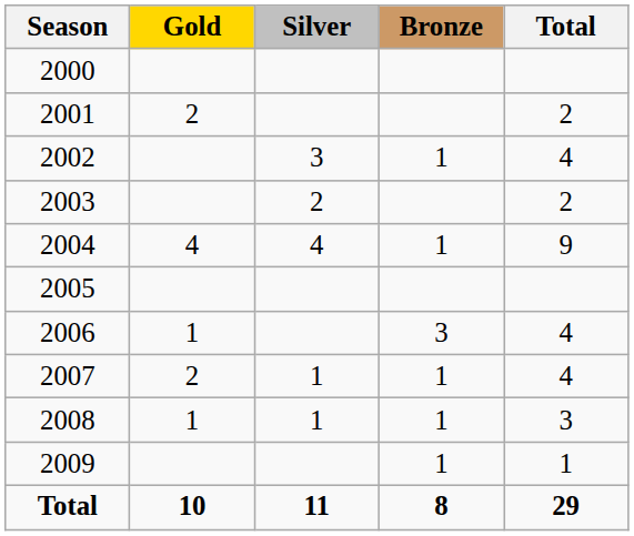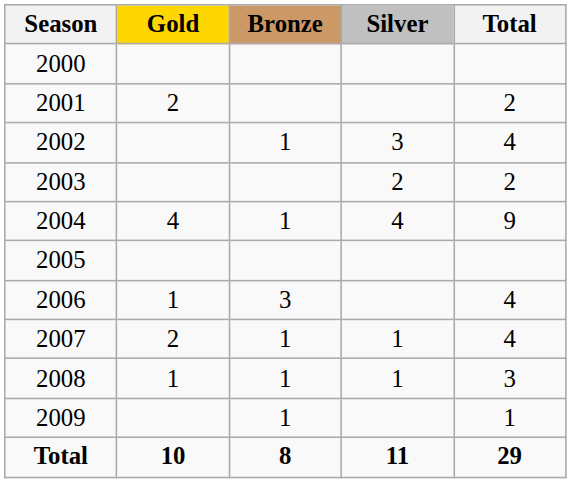columns swapped: Silver <-> Bronze
